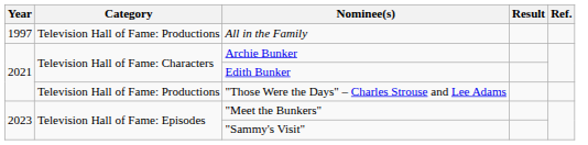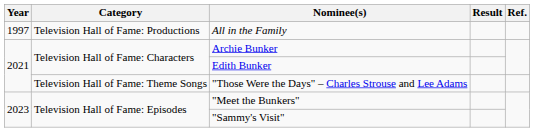"Those Were the Days" – Charles Strouse and Lee Adams | Category: Television Hall of Fame: Productions -> Television Hall of Fame: Theme Songs
